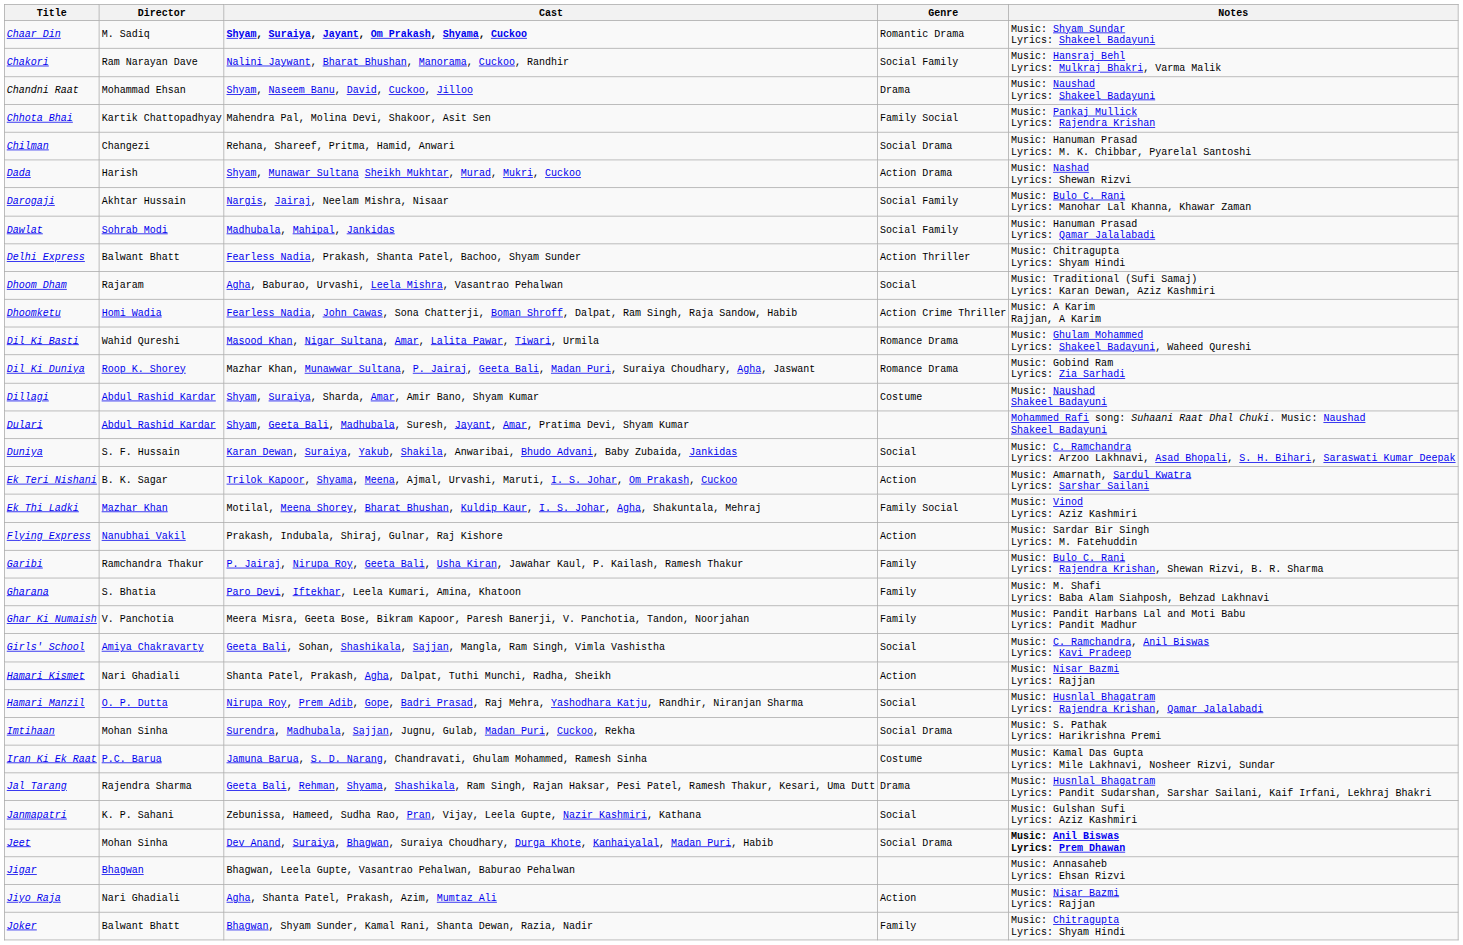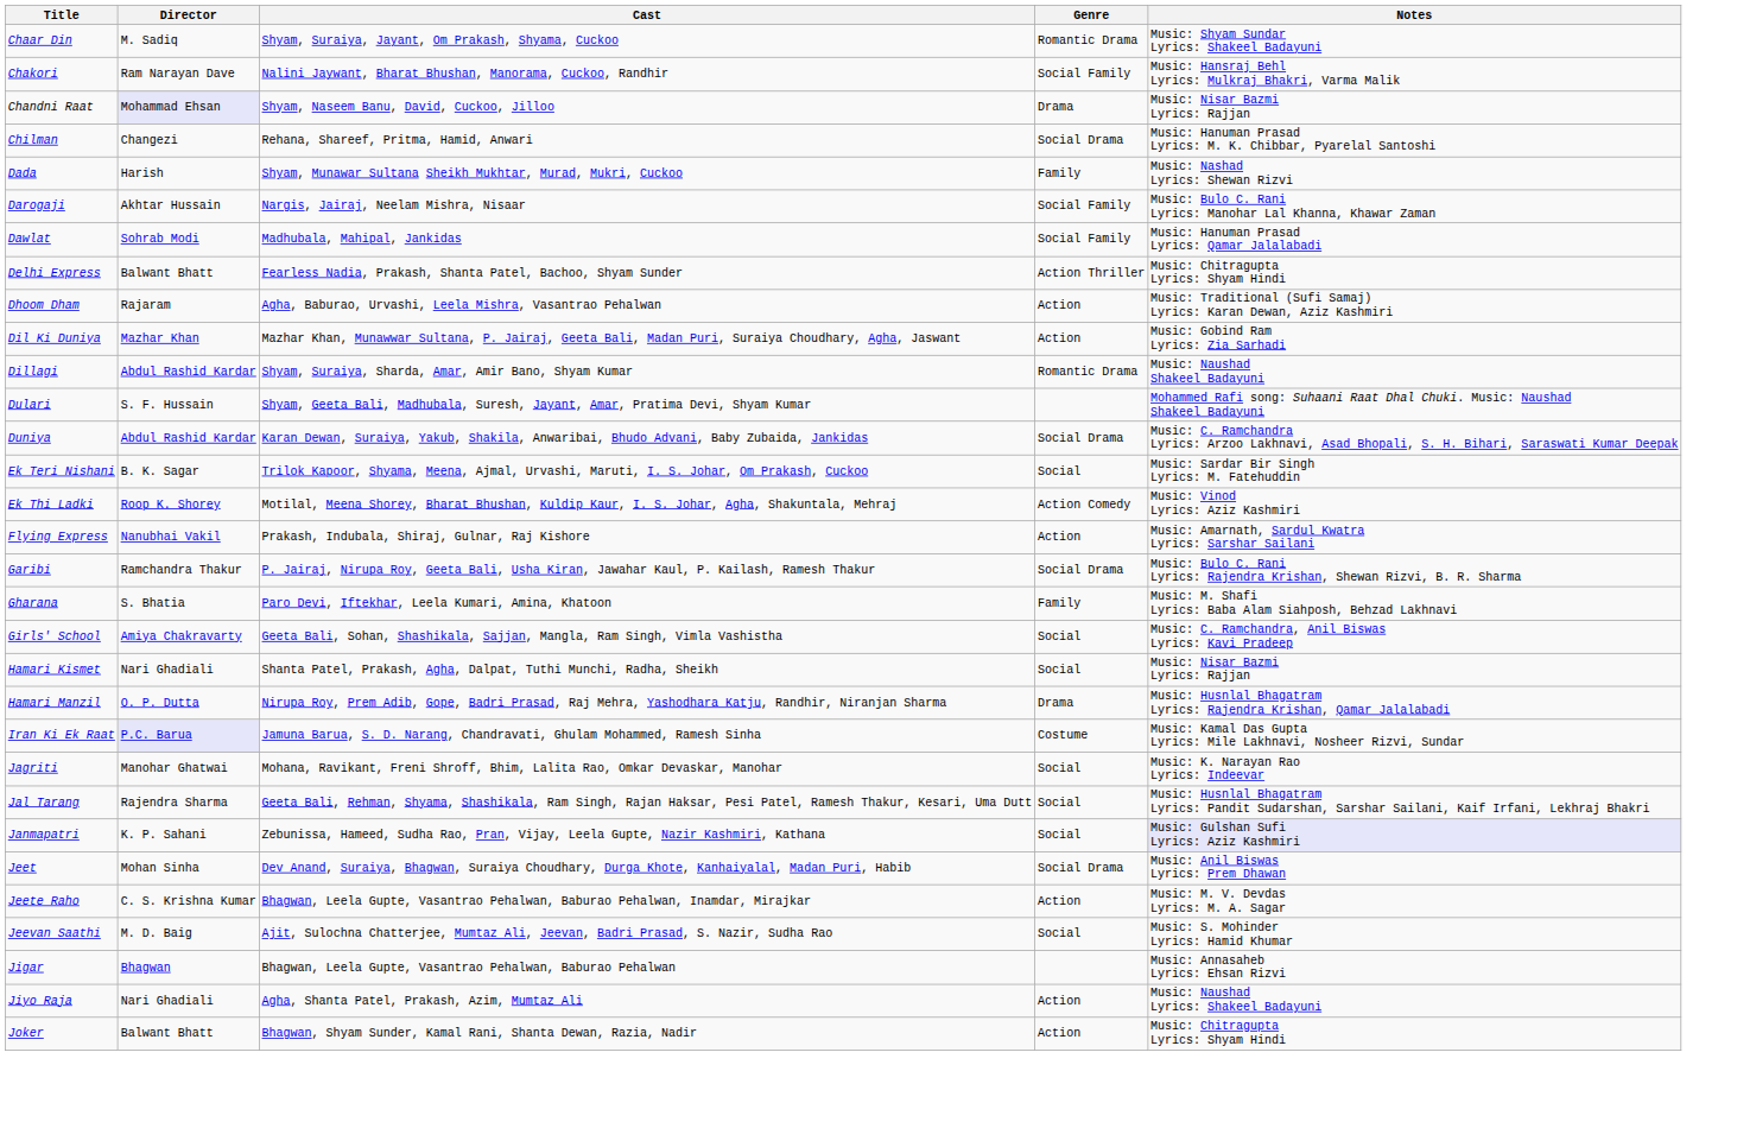Chaar Din | Cast: bold -> normal
Chandni Raat | Director: no background -> lavender background
Chandni Raat | Notes: Music: Naushad Lyrics: Shakeel Badayuni -> Music: Nisar Bazmi Lyrics: Rajjan
- row: Chhota Bhai | Kartik Chattopadhyay | Mahendra Pal, Molina Devi, Shakoor, Asit Sen | Family Social | Music: Pankaj Mullick Lyrics: Rajendra Krishan
Dada | Genre: Action Drama -> Family
Dhoom Dham | Genre: Social -> Action
- row: Dhoomketu | Homi Wadia | Fearless Nadia, John Cawas, Sona Chatterji, Boman Shroff, Dalpat, Ram Singh, Raja Sandow, Habib | Action Crime Thriller | Music: A Karim Rajjan, A Karim
- row: Dil Ki Basti | Wahid Qureshi | Masood Khan, Nigar Sultana, Amar, Lalita Pawar, Tiwari, Urmila | Romance Drama | Music: Ghulam Mohammed Lyrics: Shakeel Badayuni, Waheed Qureshi
Dil Ki Duniya | Director: Roop K. Shorey -> Mazhar Khan
Dil Ki Duniya | Genre: Romance Drama -> Action
Dillagi | Genre: Costume -> Romantic Drama
Dulari | Director: Abdul Rashid Kardar -> S. F. Hussain
Duniya | Director: S. F. Hussain -> Abdul Rashid Kardar
Duniya | Genre: Social -> Social Drama
Ek Teri Nishani | Genre: Action -> Social
Ek Teri Nishani | Notes: Music: Amarnath, Sardul Kwatra Lyrics: Sarshar Sailani -> Music: Sardar Bir Singh Lyrics: M. Fatehuddin
Ek Thi Ladki | Director: Mazhar Khan -> Roop K. Shorey
Ek Thi Ladki | Genre: Family Social -> Action Comedy
Flying Express | Notes: Music: Sardar Bir Singh Lyrics: M. Fatehuddin -> Music: Amarnath, Sardul Kwatra Lyrics: Sarshar Sailani
Garibi | Genre: Family -> Social Drama
- row: Ghar Ki Numaish | V. Panchotia | Meera Misra, Geeta Bose, Bikram Kapoor, Paresh Banerji, V. Panchotia, Tandon, Noorjahan | Family | Music: Pandit Harbans Lal and Moti Babu Lyrics: Pandit Madhur
Hamari Kismet | Genre: Action -> Social
Hamari Manzil | Genre: Social -> Drama
- row: Imtihaan | Mohan Sinha | Surendra, Madhubala, Sajjan, Jugnu, Gulab, Madan Puri, Cuckoo, Rekha | Social Drama | Music: S. Pathak Lyrics: Harikrishna Premi
Iran Ki Ek Raat | Director: no background -> lavender background
+ row: Jagriti | Manohar Ghatwai | Mohana, Ravikant, Freni Shroff, Bhim, Lalita Rao, Omkar Devaskar, Manohar | Social | Music: K. Narayan Rao Lyrics: Indeevar
Jal Tarang | Genre: Drama -> Social
Janmapatri | Notes: no background -> lavender background
Jeet | Notes: bold -> normal
+ row: Jeete Raho | C. S. Krishna Kumar | Bhagwan, Leela Gupte, Vasantrao Pehalwan, Baburao Pehalwan, Inamdar, Mirajkar | Action | Music: M. V. Devdas Lyrics: M. A. Sagar
+ row: Jeevan Saathi | M. D. Baig | Ajit, Sulochna Chatterjee, Mumtaz Ali, Jeevan, Badri Prasad, S. Nazir, Sudha Rao | Social | Music: S. Mohinder Lyrics: Hamid Khumar
Jiyo Raja | Notes: Music: Nisar Bazmi Lyrics: Rajjan -> Music: Naushad Lyrics: Shakeel Badayuni
Joker | Genre: Family -> Action
